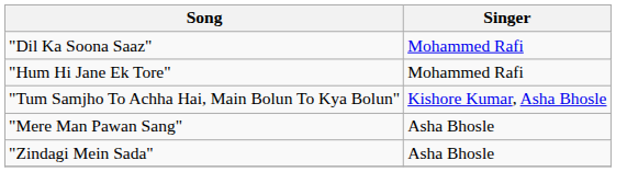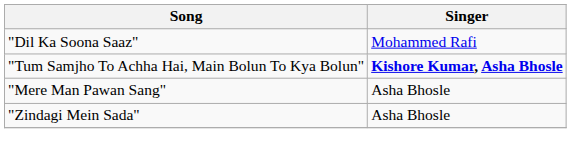- row: "Hum Hi Jane Ek Tore" | Mohammed Rafi
"Tum Samjho To Achha Hai, Main Bolun To Kya Bolun" | Singer: normal -> bold
